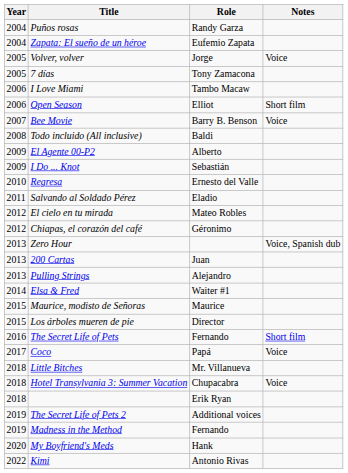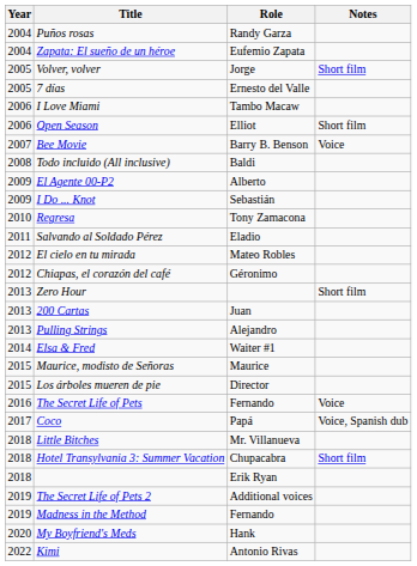Volver, volver | Notes: Voice -> Short film
7 días | Role: Tony Zamacona -> Ernesto del Valle
Regresa | Role: Ernesto del Valle -> Tony Zamacona
Zero Hour | Notes: Voice, Spanish dub -> Short film
The Secret Life of Pets | Notes: Short film -> Voice
Coco | Notes: Voice -> Voice, Spanish dub
Hotel Transylvania 3: Summer Vacation | Notes: Voice -> Short film
